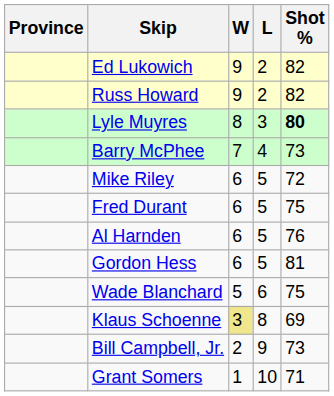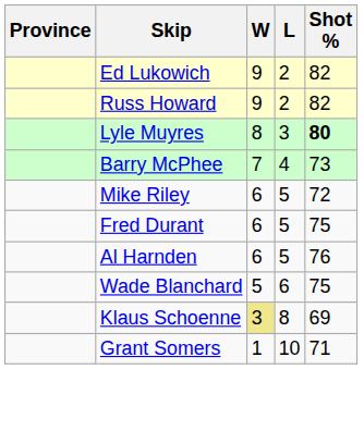- row: Gordon Hess | 6 | 5 | 81
- row: Bill Campbell, Jr. | 2 | 9 | 73
